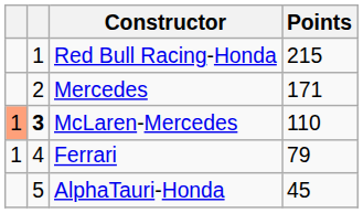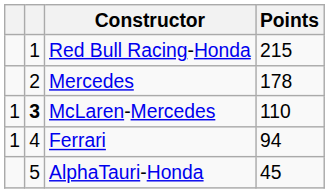Mercedes | Points: 171 -> 178
McLaren-Mercedes | column 1: lightsalmon background -> no background
Ferrari | Points: 79 -> 94
